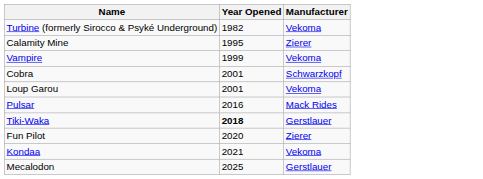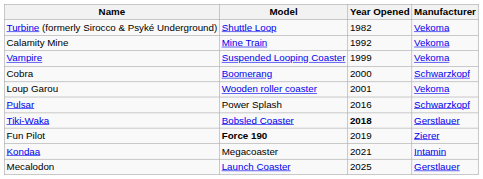+ column: Model | Shuttle Loop | Mine Train | Suspended Looping Coaster | Boomerang | Wooden roller coaster | Power Splash | Bobsled Coaster | Force 190 | Megacoaster | Launch Coaster
Calamity Mine | Year Opened: 1995 -> 1992
Calamity Mine | Manufacturer: Zierer -> Vekoma
Cobra | Year Opened: 2001 -> 2000
Pulsar | Manufacturer: Mack Rides -> Schwarzkopf
Fun Pilot | Year Opened: 2020 -> 2019
Kondaa | Manufacturer: Vekoma -> Intamin
